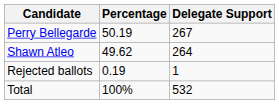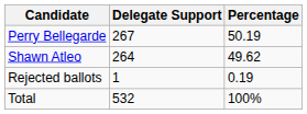columns swapped: Delegate Support <-> Percentage
